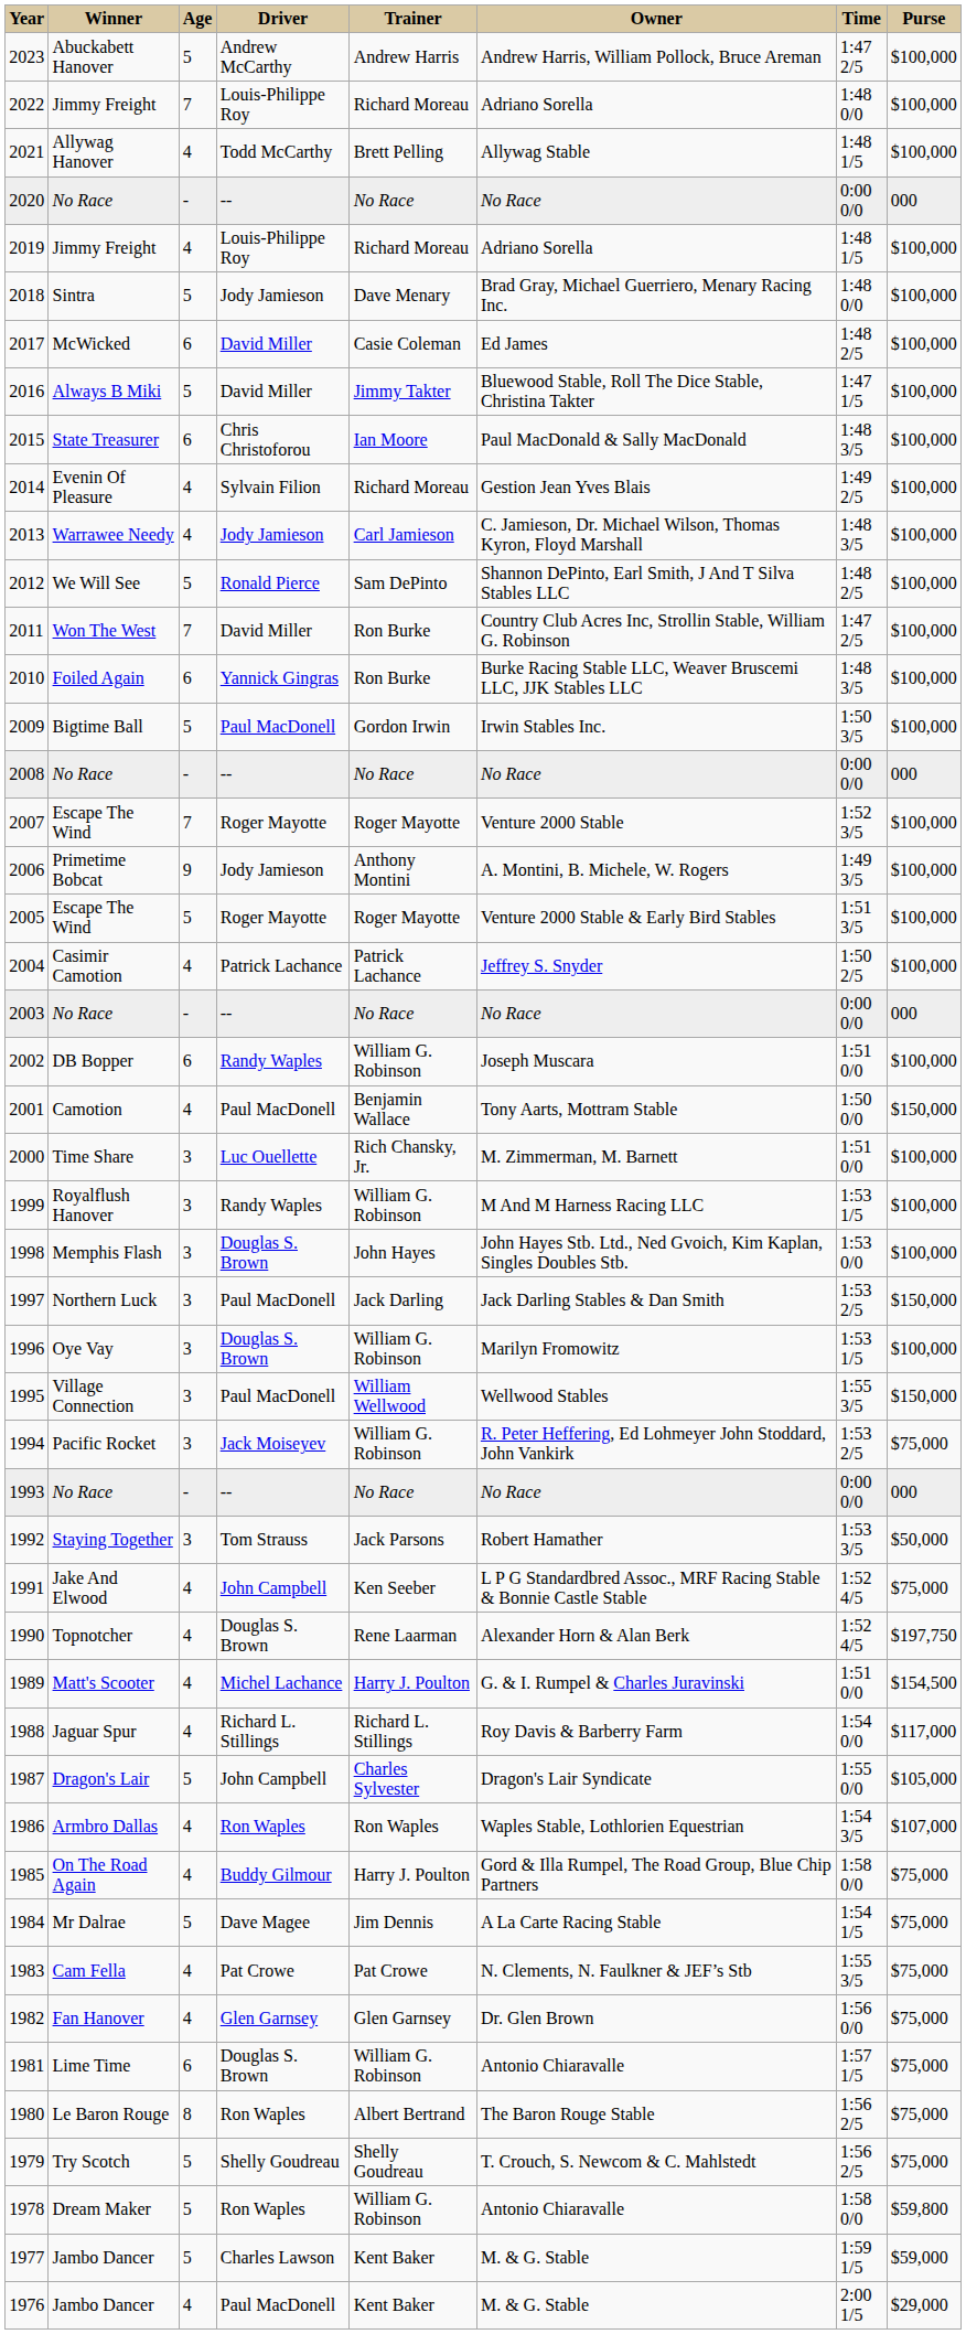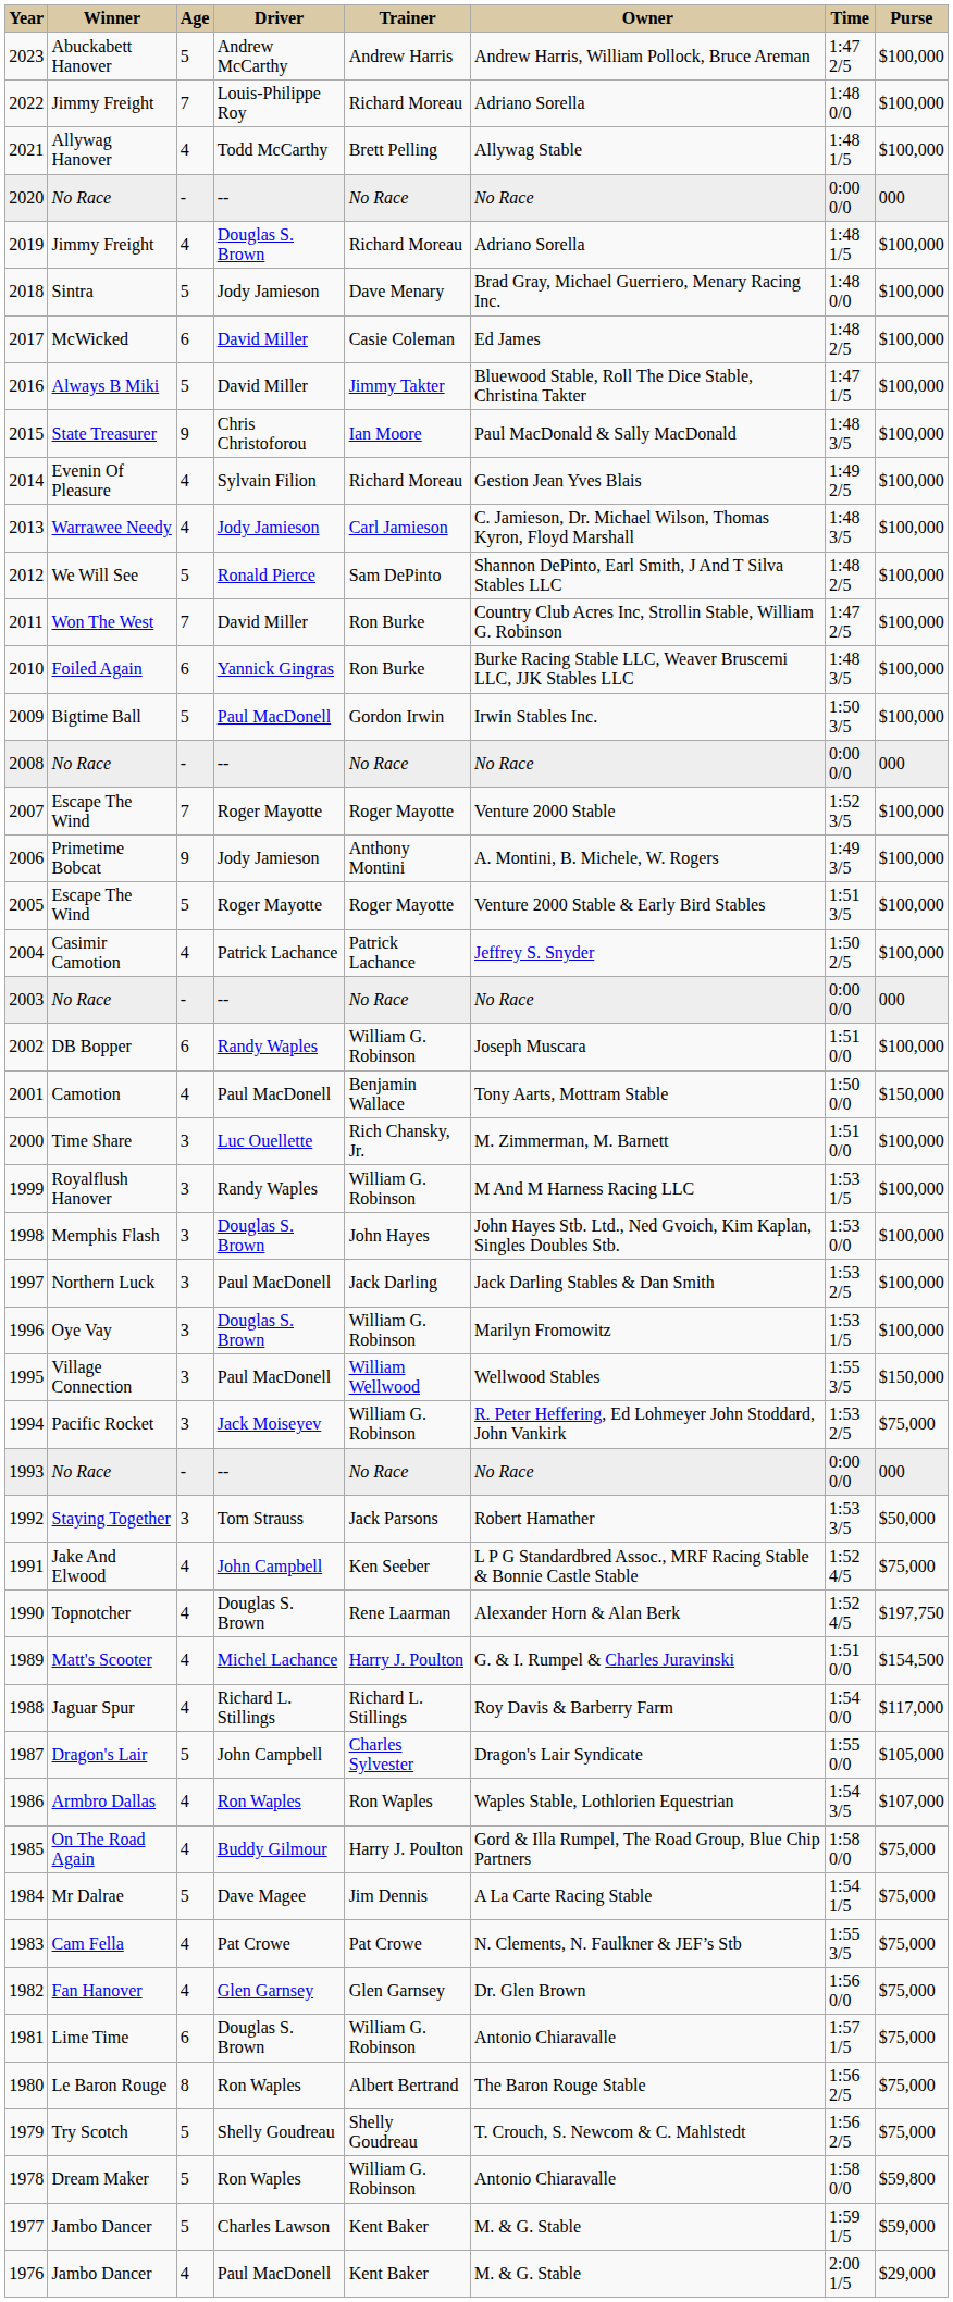2019 | Driver: Louis-Philippe Roy -> Douglas S. Brown
2015 | Age: 6 -> 9
1997 | Purse: $150,000 -> $100,000
